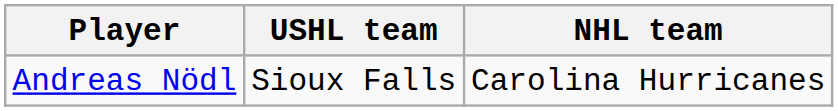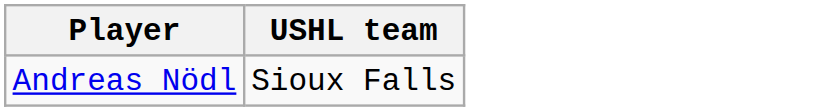- column: NHL team | Carolina Hurricanes
